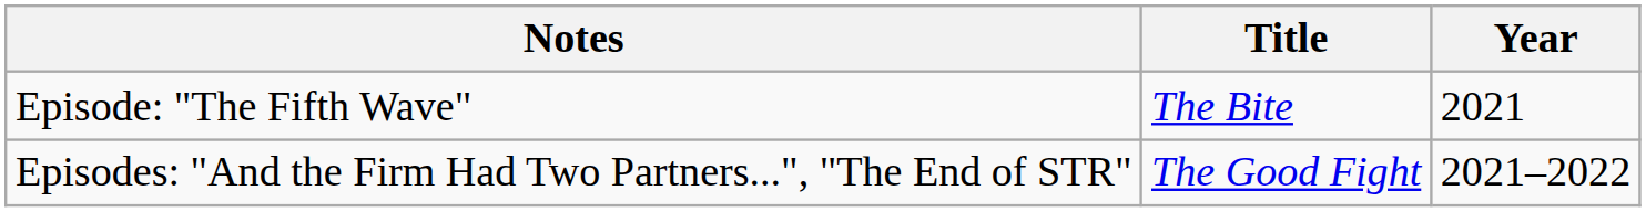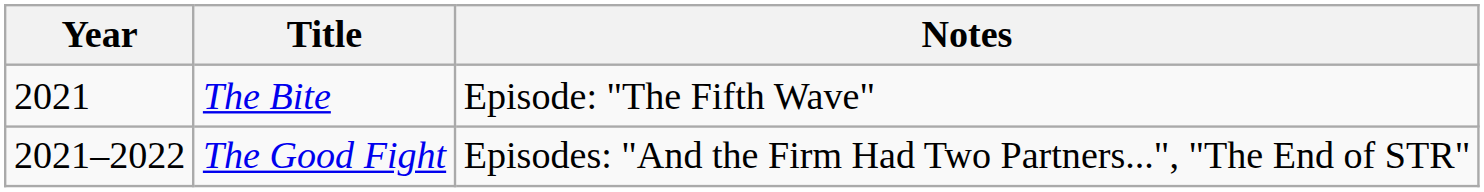columns swapped: Year <-> Notes
